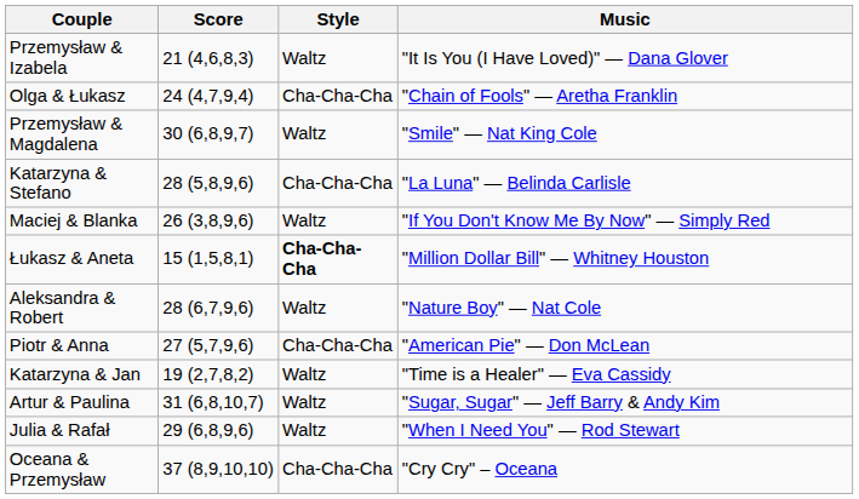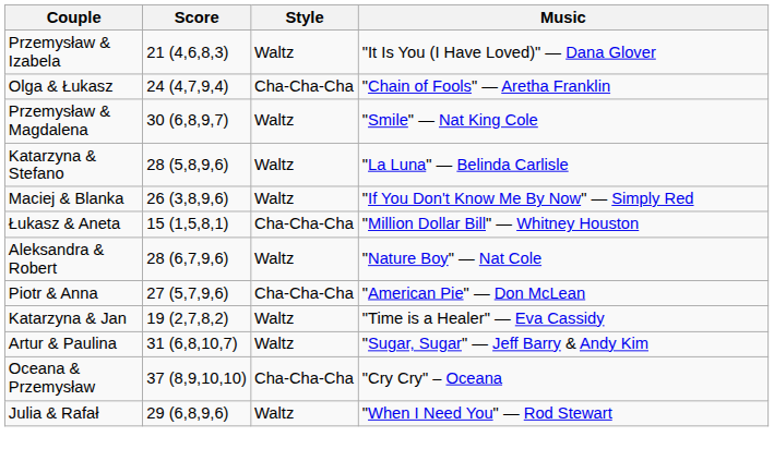Katarzyna & Stefano | Style: Cha-Cha-Cha -> Waltz
Łukasz & Aneta | Style: bold -> normal
rows swapped: Julia & Rafał <-> Oceana & Przemysław
